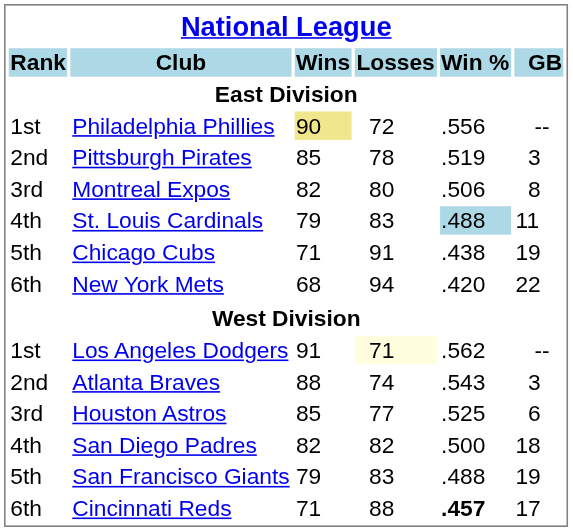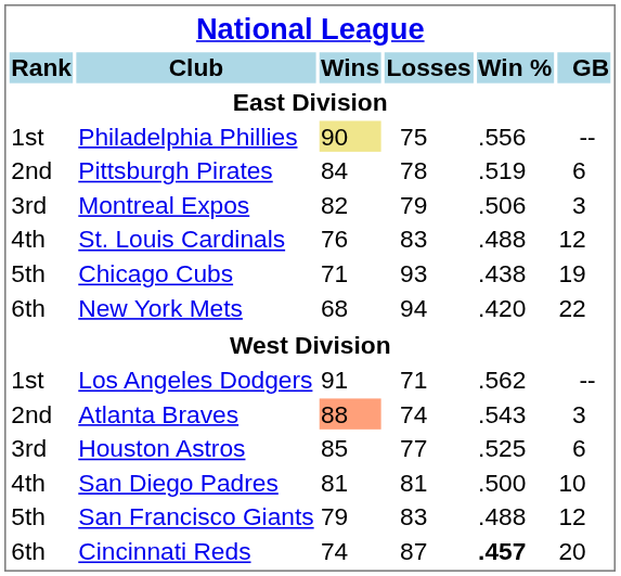Philadelphia Phillies | Losses: 72 -> 75
Pittsburgh Pirates | Wins: 85 -> 84
Pittsburgh Pirates | GB: 3 -> 6
Montreal Expos | Losses: 80 -> 79
Montreal Expos | GB: 8 -> 3
St. Louis Cardinals | Wins: 79 -> 76
St. Louis Cardinals | Win %: lightblue background -> no background
St. Louis Cardinals | GB: 11 -> 12
Chicago Cubs | Losses: 91 -> 93
Los Angeles Dodgers | Losses: lightyellow background -> no background
Atlanta Braves | Wins: no background -> lightsalmon background
San Diego Padres | Wins: 82 -> 81
San Diego Padres | Losses: 82 -> 81
San Diego Padres | GB: 18 -> 10
San Francisco Giants | GB: 19 -> 12
Cincinnati Reds | Wins: 71 -> 74
Cincinnati Reds | Losses: 88 -> 87
Cincinnati Reds | GB: 17 -> 20
